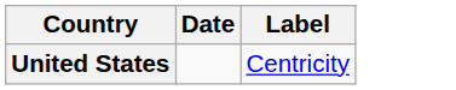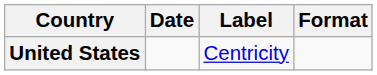+ column: Format
